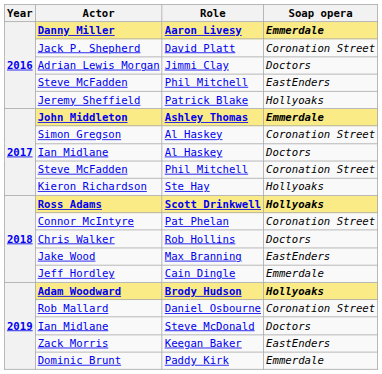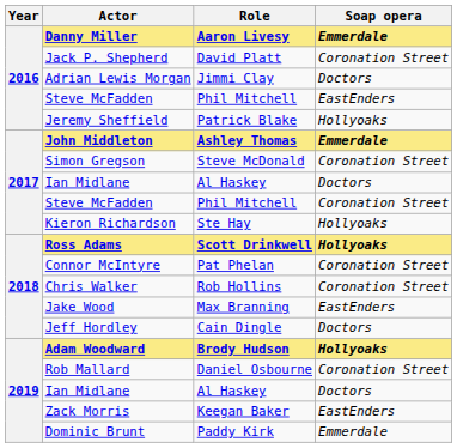Simon Gregson | Role: Al Haskey -> Steve McDonald
Chris Walker | Soap opera: Doctors -> Coronation Street
Jeff Hordley | Soap opera: Emmerdale -> Doctors
2019 / Ian Midlane | Role: Steve McDonald -> Al Haskey
